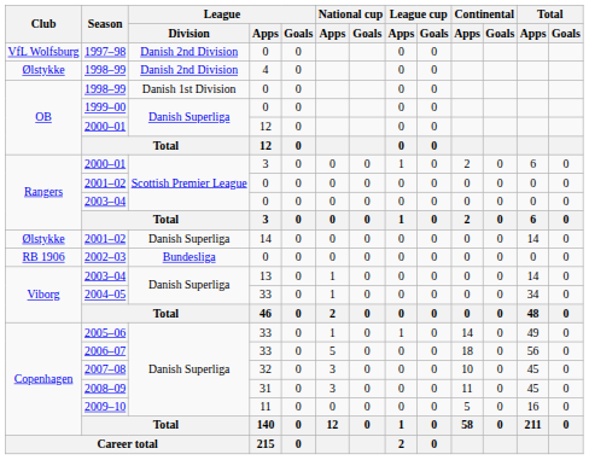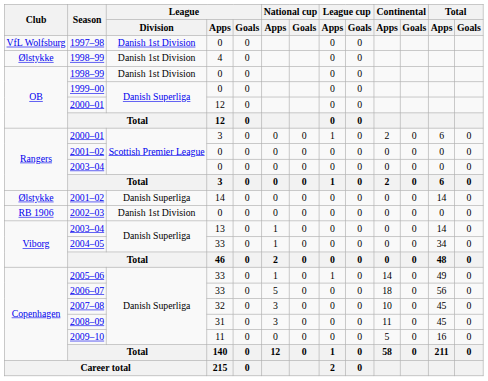1997–98 | League / Division: Danish 2nd Division -> Danish 1st Division
1998–99 / 4 | League / Division: Danish 2nd Division -> Danish 1st Division
2002–03 | League / Division: Bundesliga -> Danish 1st Division
